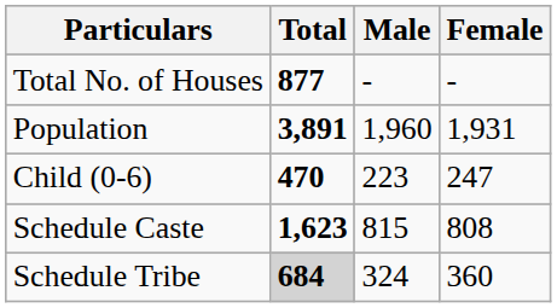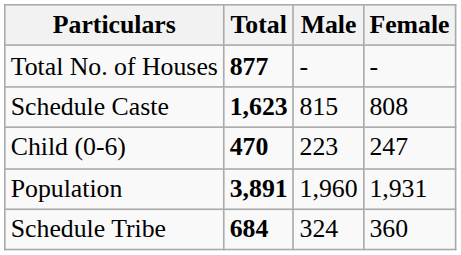rows swapped: Population <-> Schedule Caste
Schedule Tribe | Total: lightgrey background -> no background
